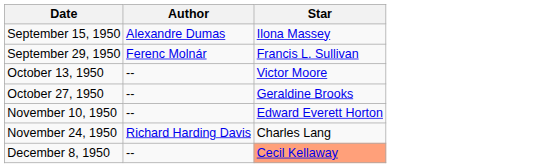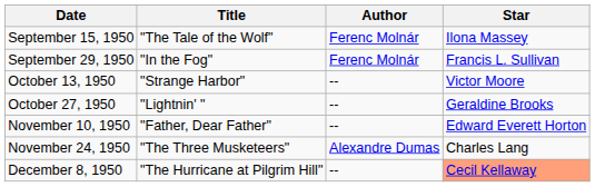+ column: Title | "The Tale of the Wolf" | "In the Fog" | "Strange Harbor" | "Lightnin' " | "Father, Dear Father" | "The Three Musketeers" | "The Hurricane at Pilgrim Hill"
September 15, 1950 | Author: Alexandre Dumas -> Ferenc Molnár
November 24, 1950 | Author: Richard Harding Davis -> Alexandre Dumas
